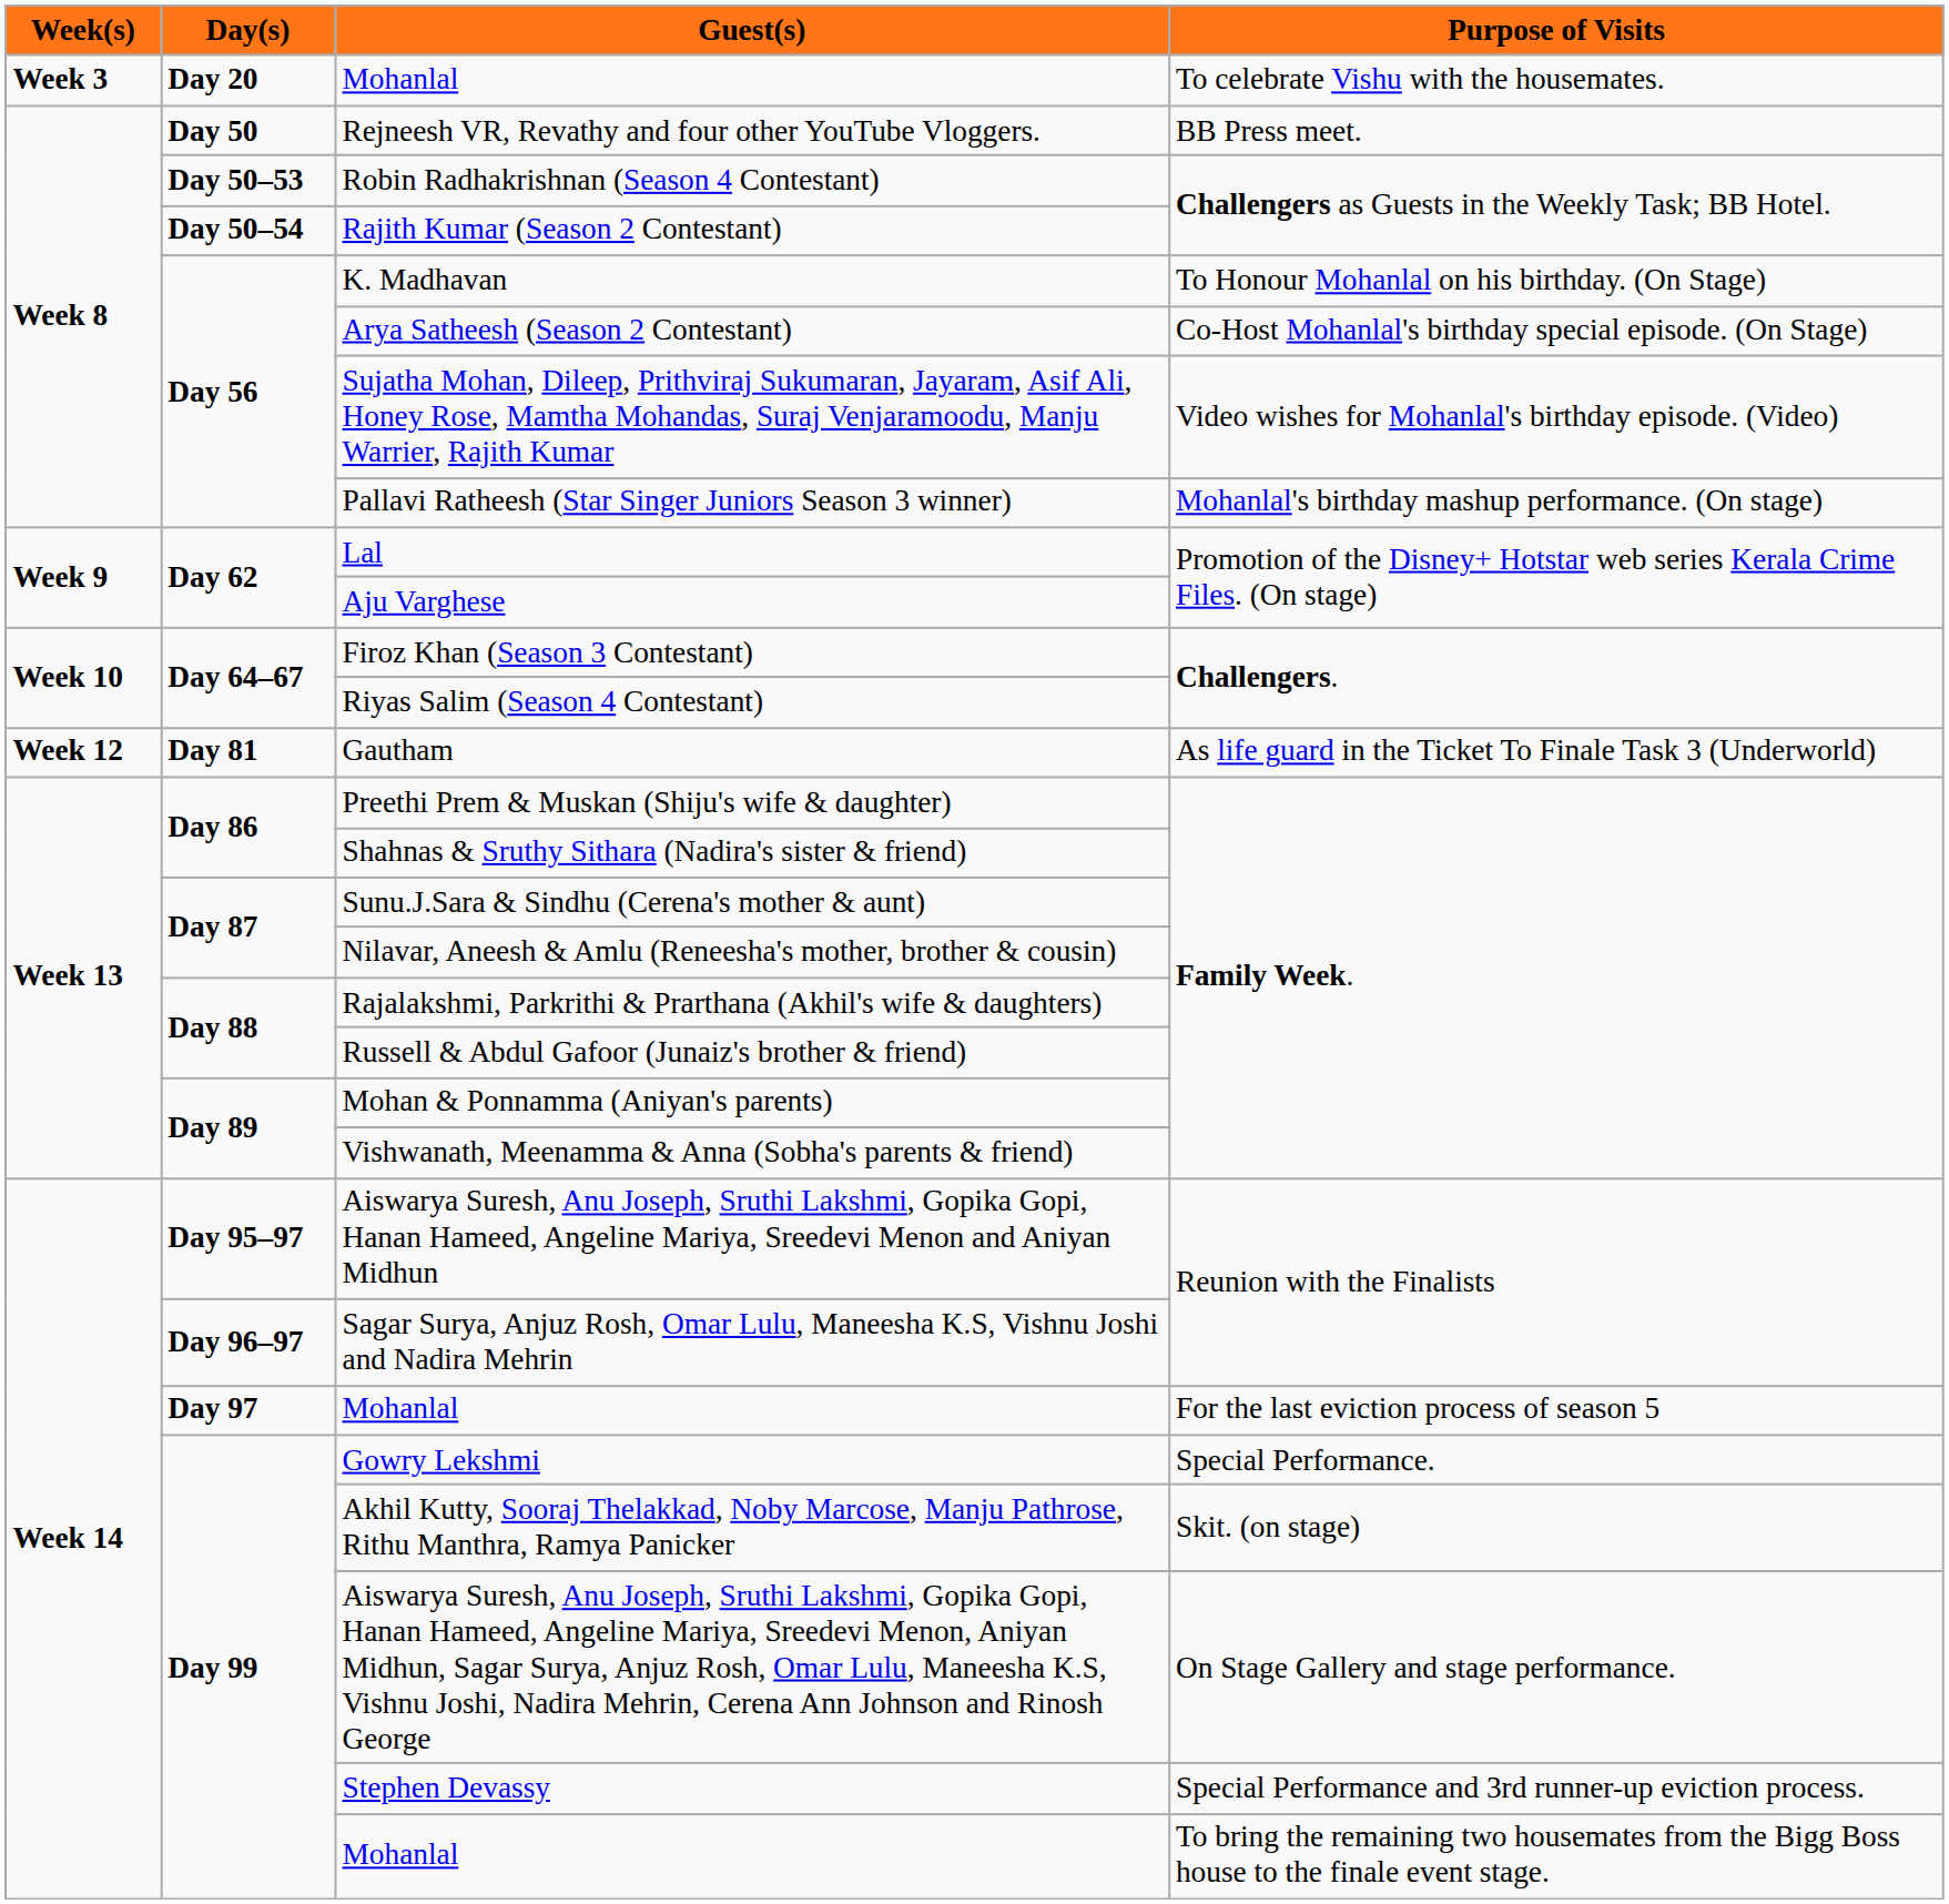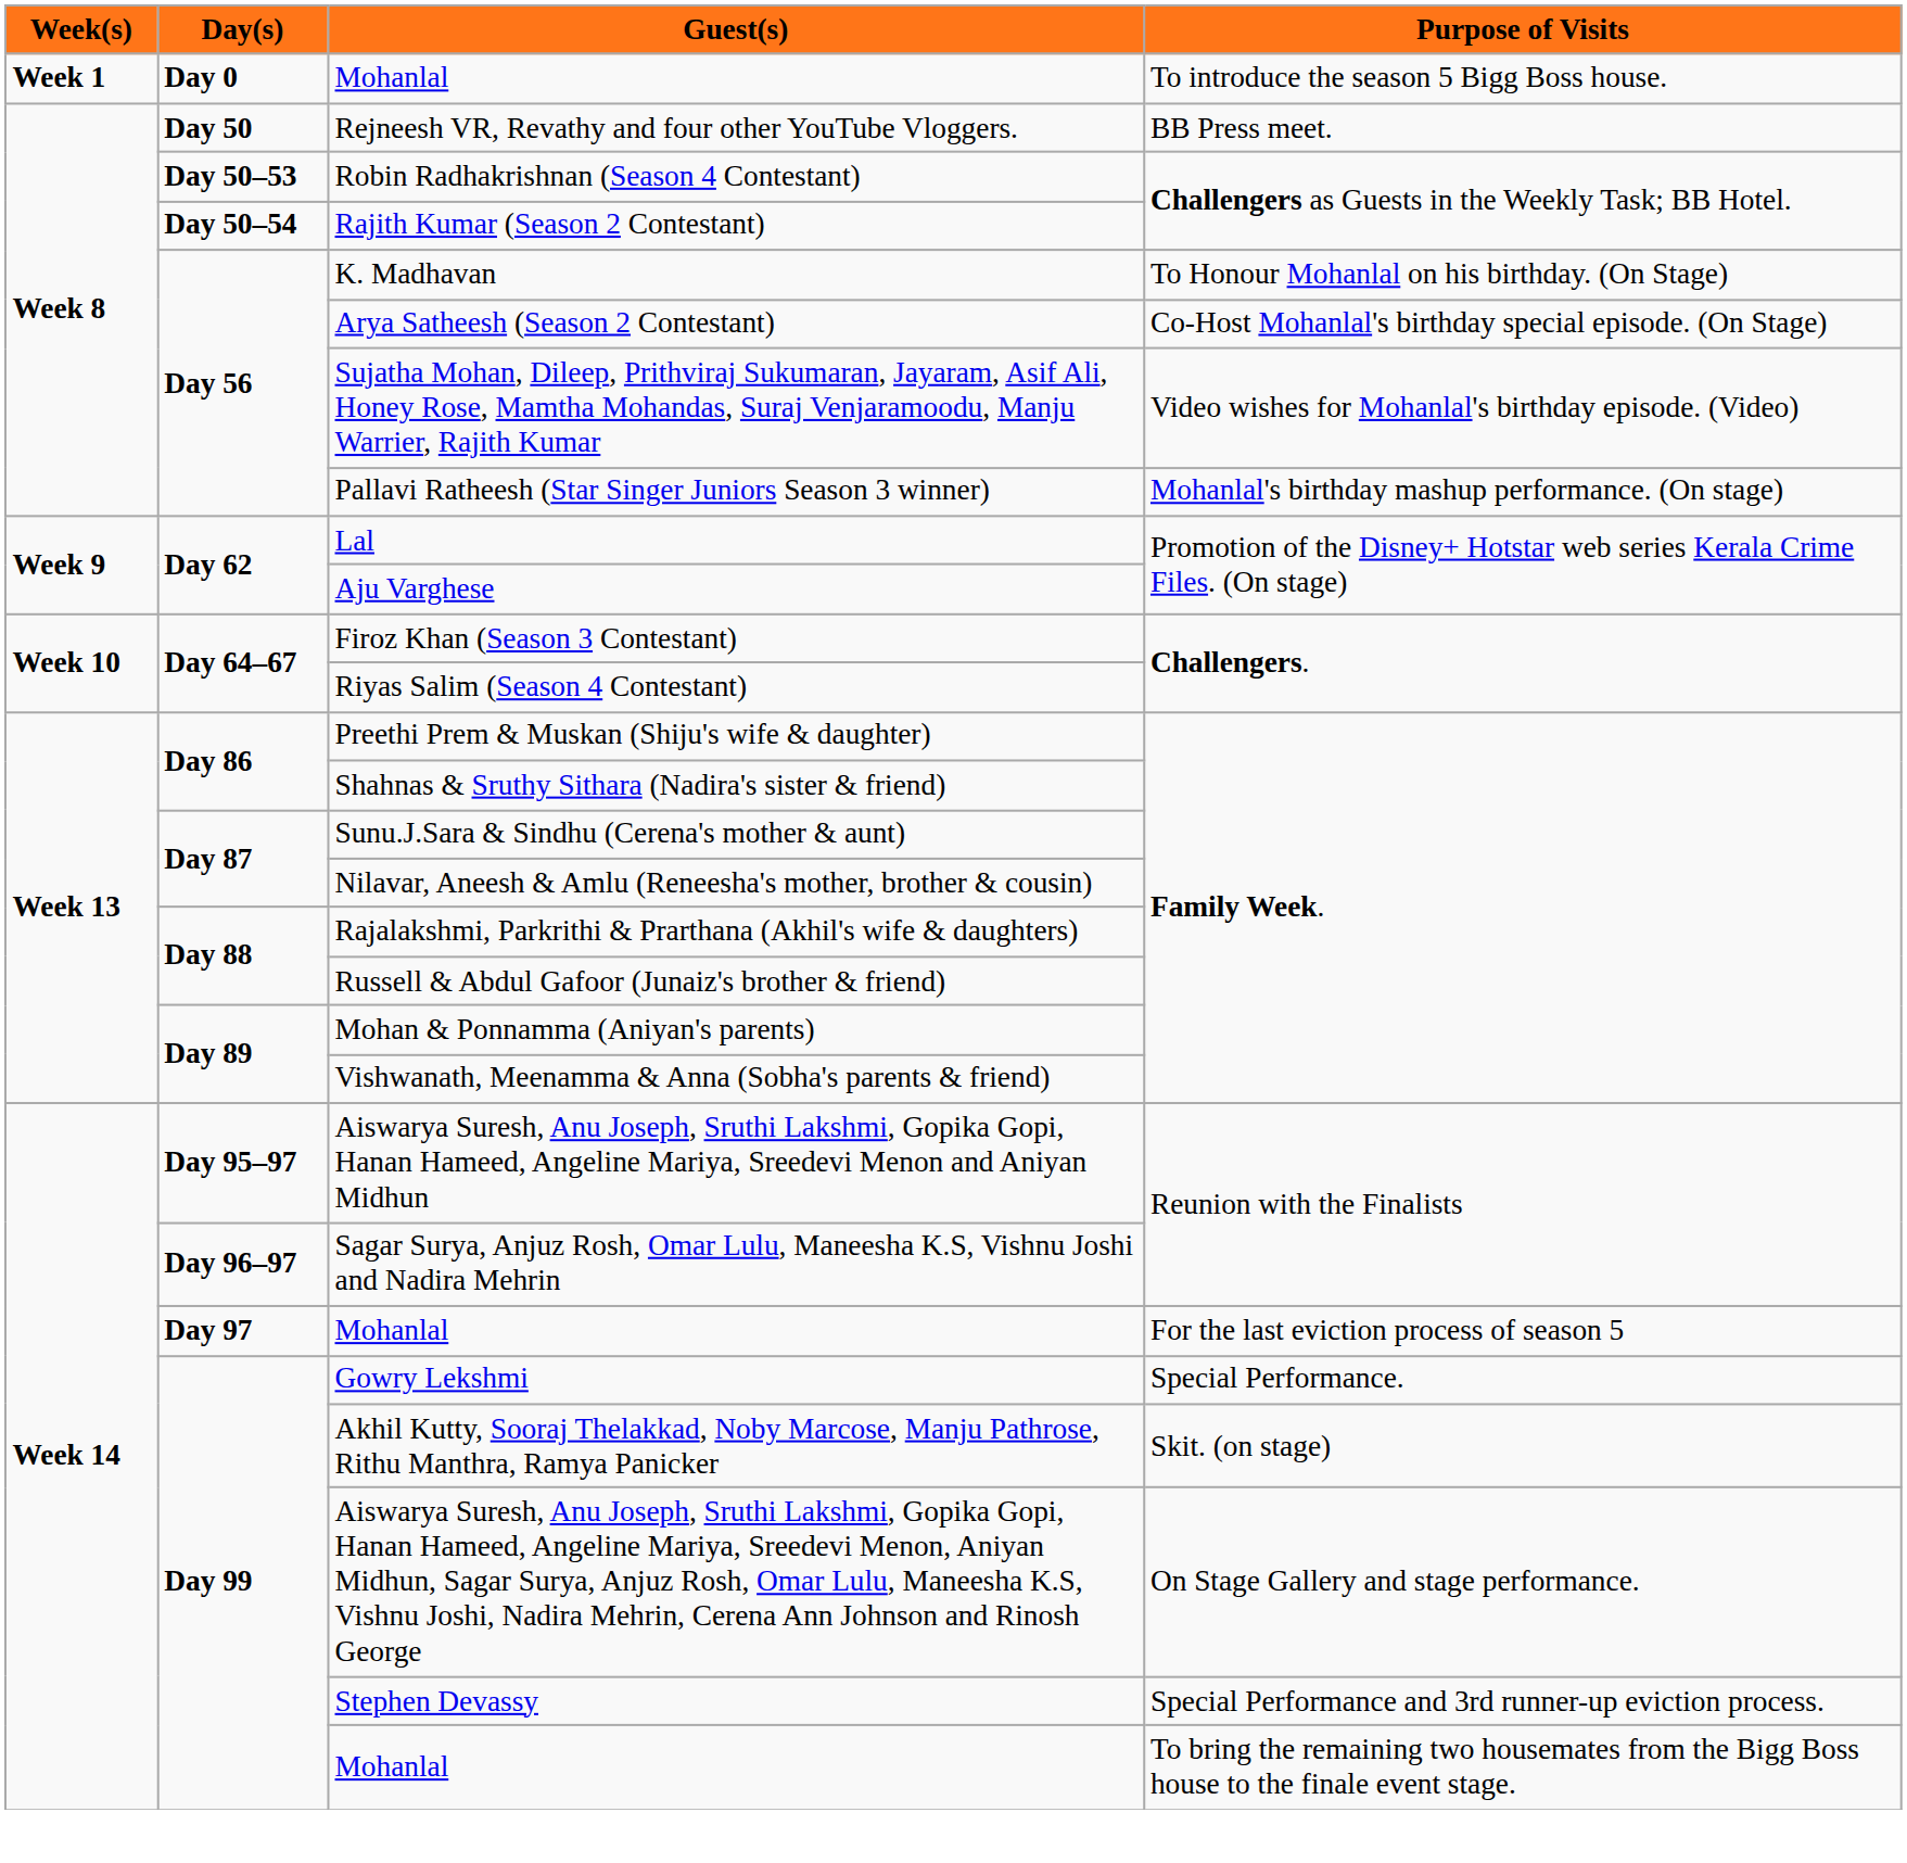+ row: Week 1 | Day 0 | Mohanlal | To introduce the season 5 Bigg Boss house.
- row: Week 3 | Day 20 | Mohanlal | To celebrate Vishu with the housemates.
- row: Week 12 | Day 81 | Gautham | As life guard in the Ticket To Finale Task 3 (Underworld)
